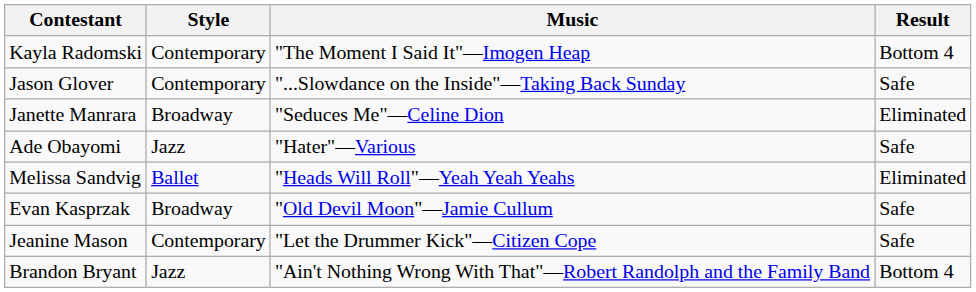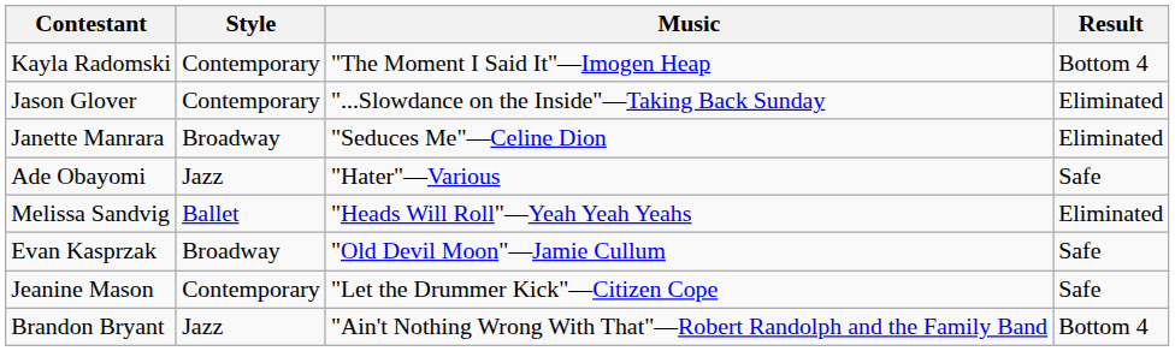Jason Glover | Result: Safe -> Eliminated
